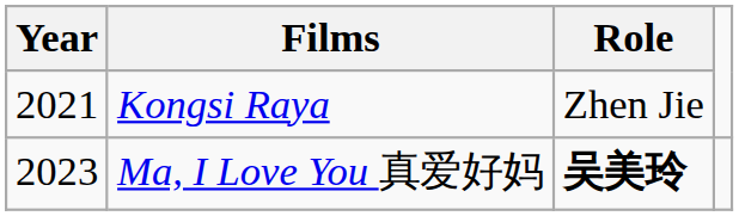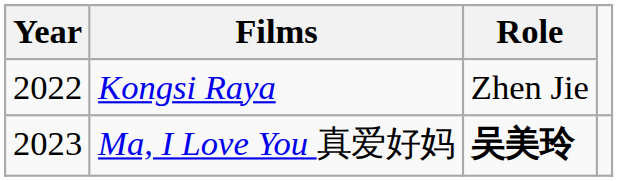Kongsi Raya | Year: 2021 -> 2022
